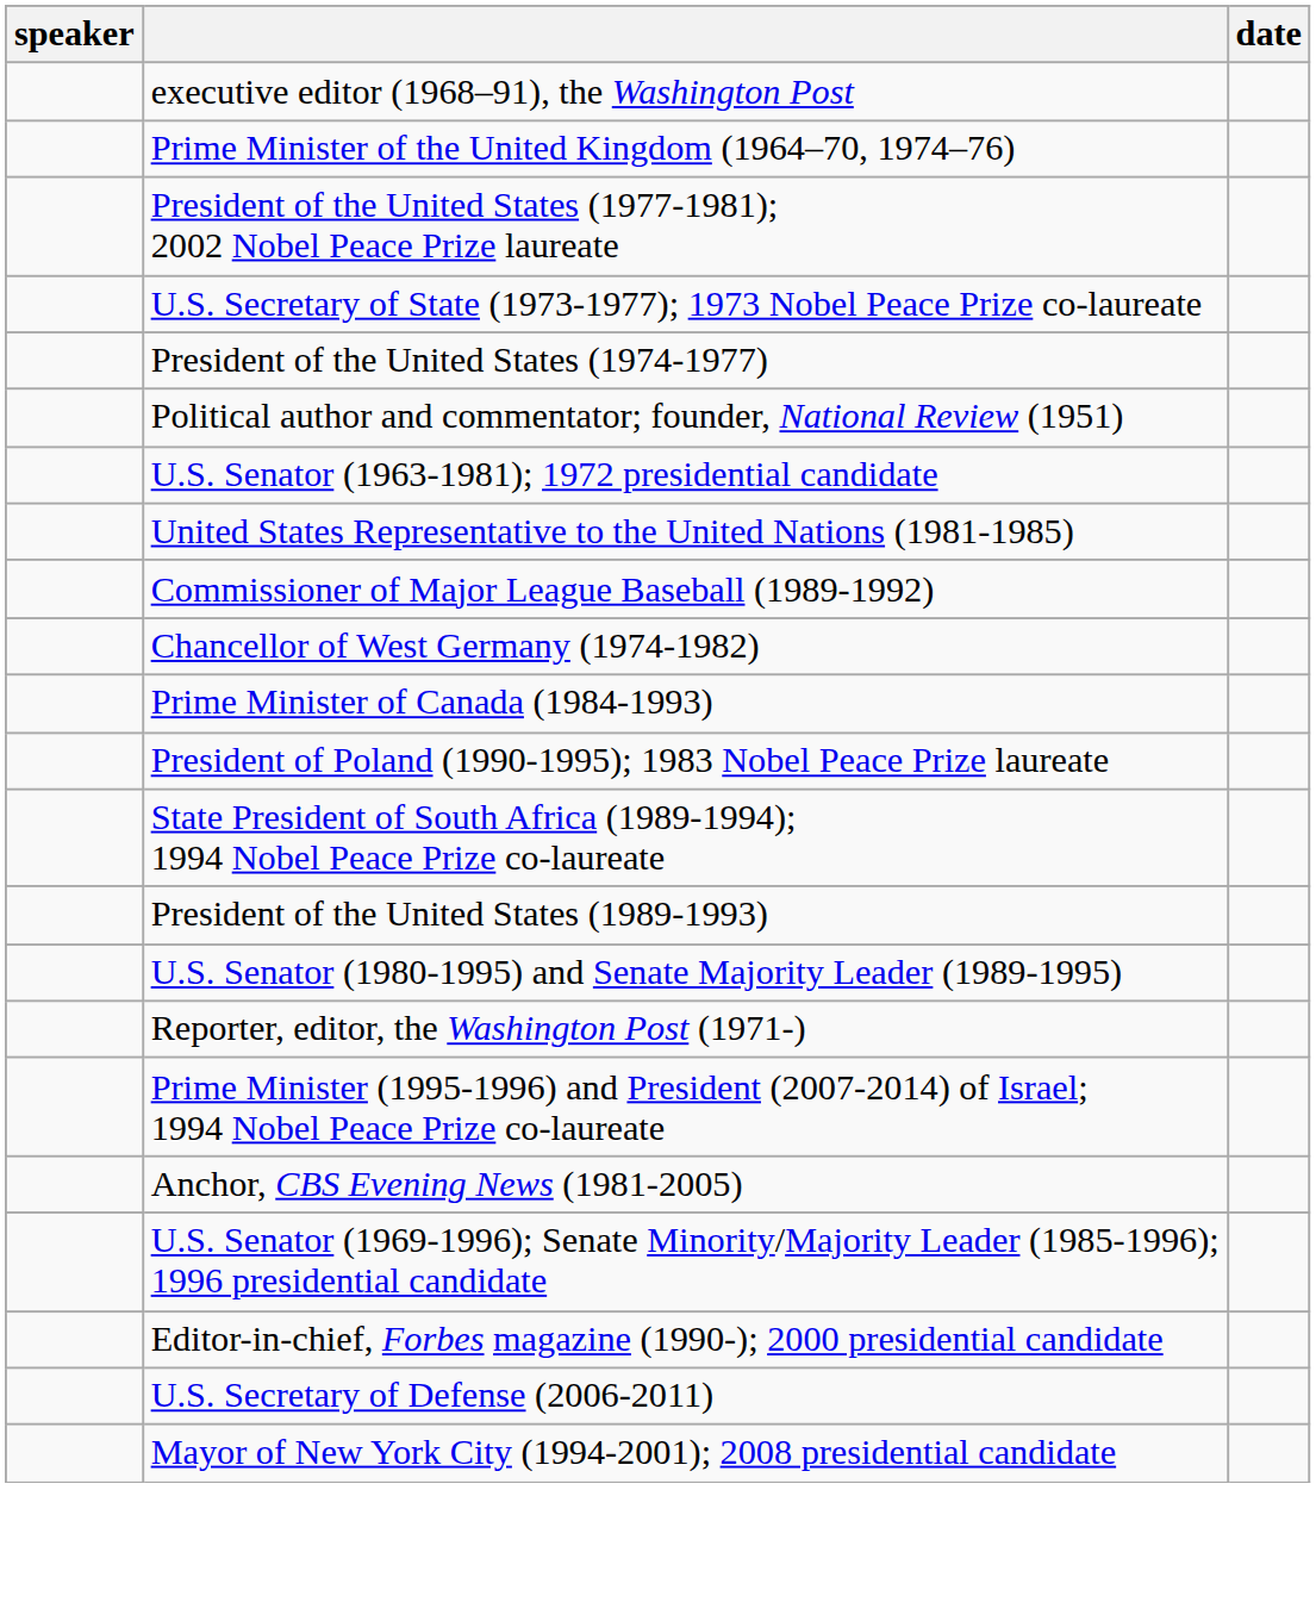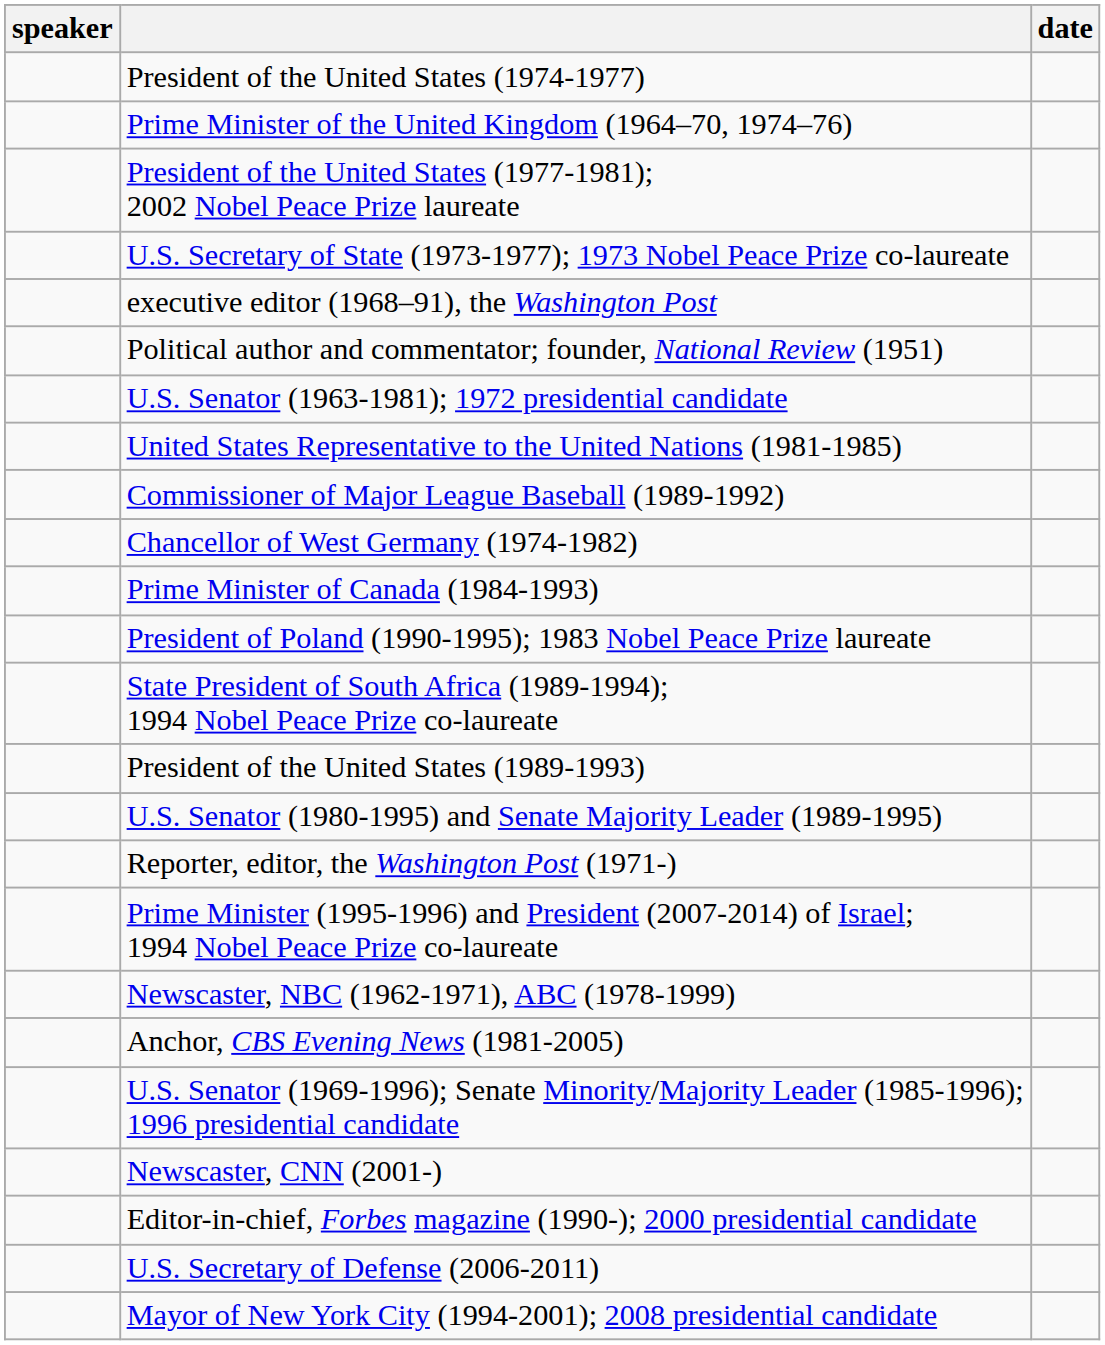rows swapped: executive editor (1968–91), the Washington Post <-> President of the United States (1974-1977)
+ row: Newscaster, NBC (1962-1971), ABC (1978-1999)
+ row: Newscaster, CNN (2001-)
